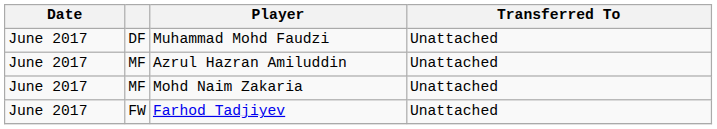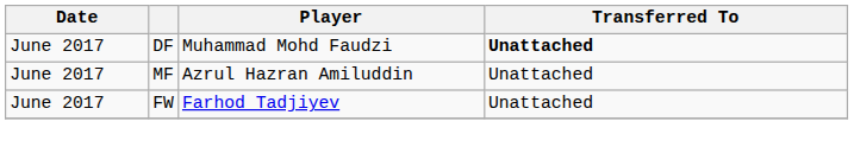Muhammad Mohd Faudzi | Transferred To: normal -> bold
- row: June 2017 | MF | Mohd Naim Zakaria | Unattached
